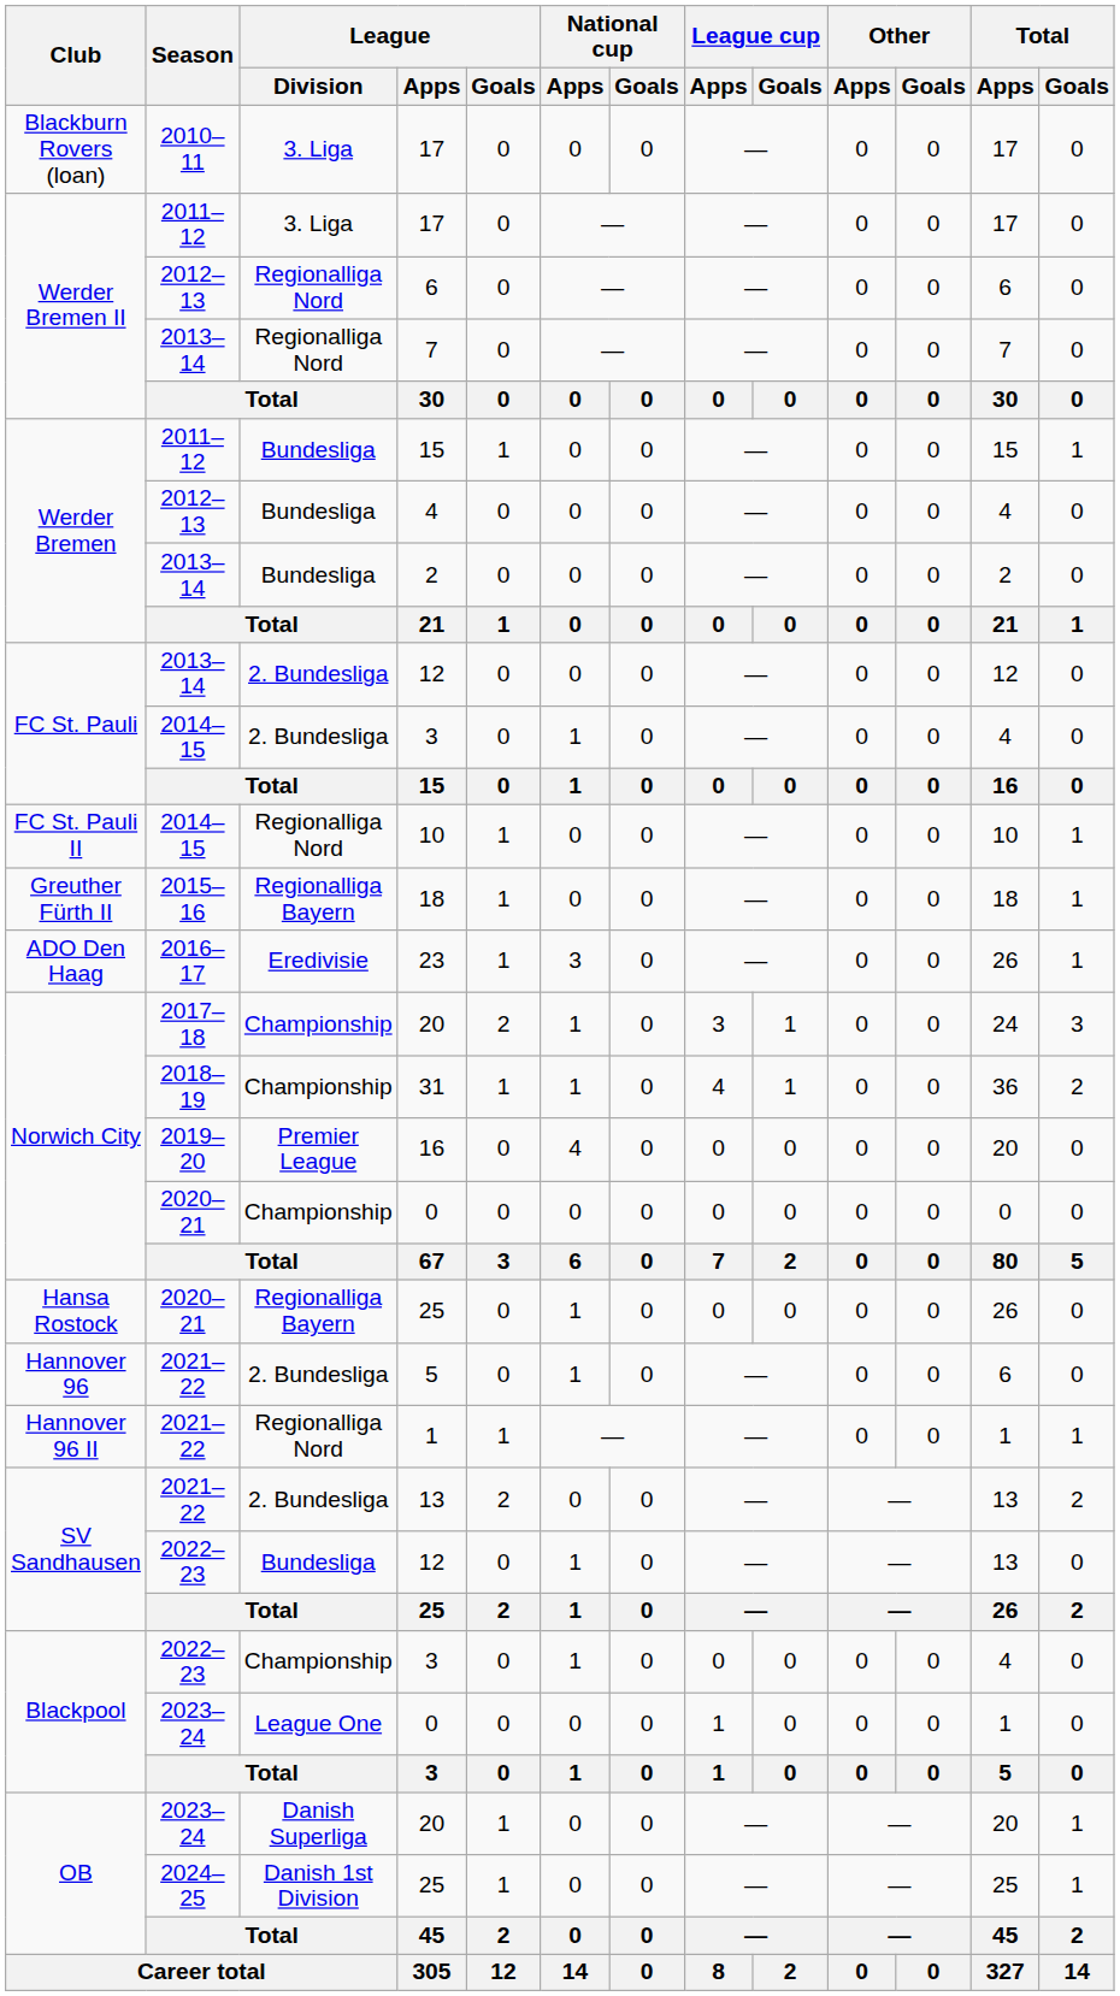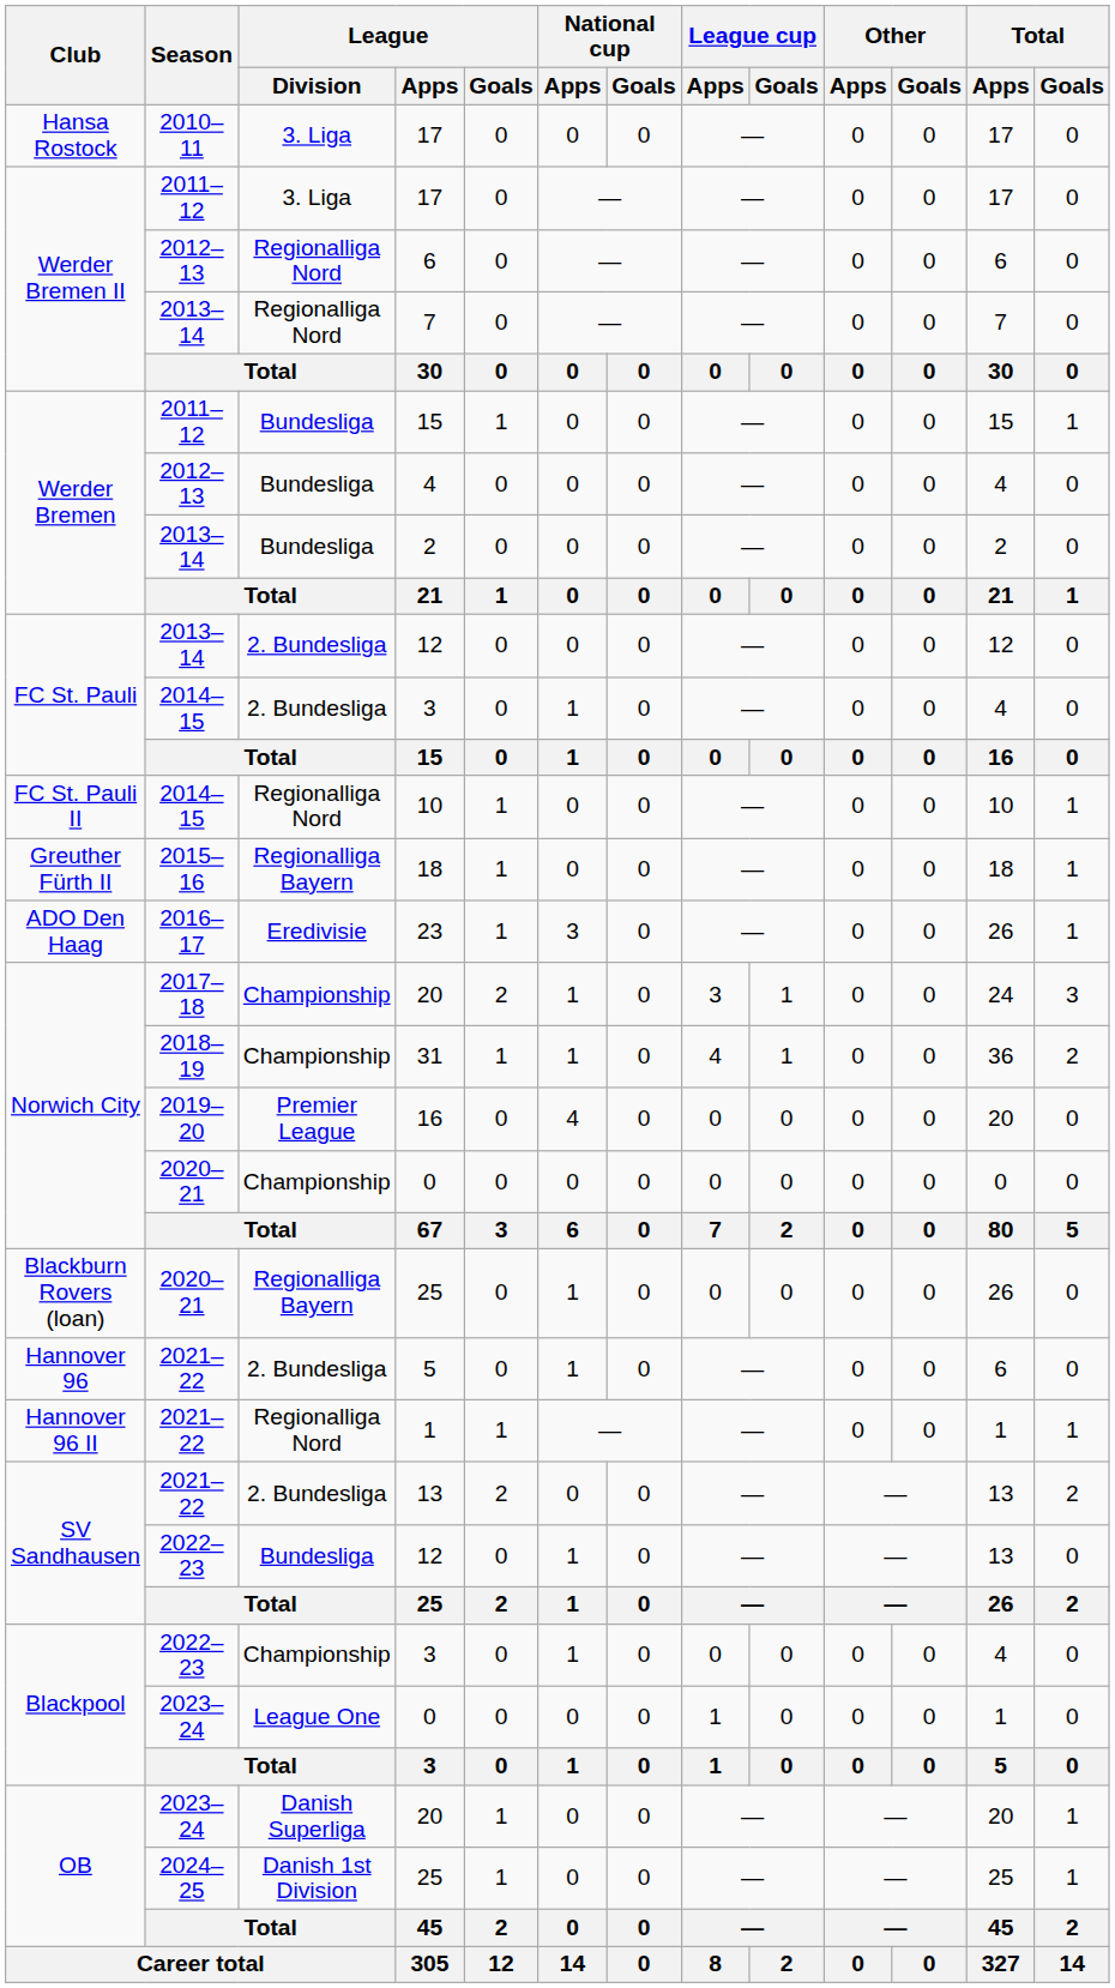2010–11 / 17 | Club: Blackburn Rovers (loan) -> Hansa Rostock
2020–21 / 25 | Club: Hansa Rostock -> Blackburn Rovers (loan)
